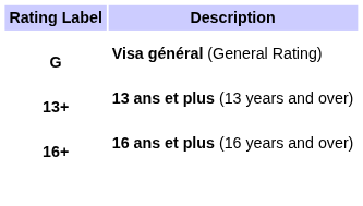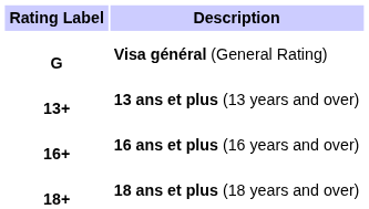+ row: 18+ | 18 ans et plus (18 years and over)
